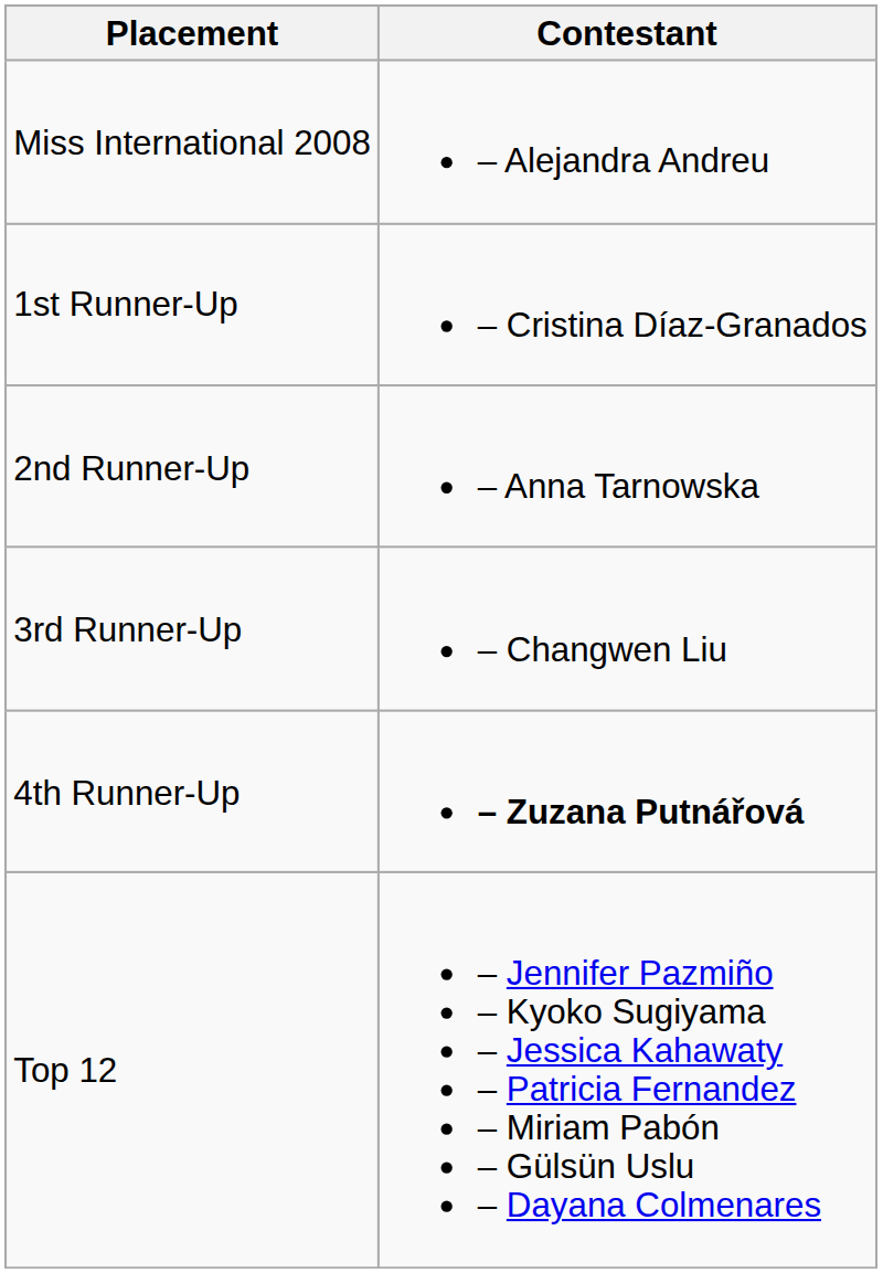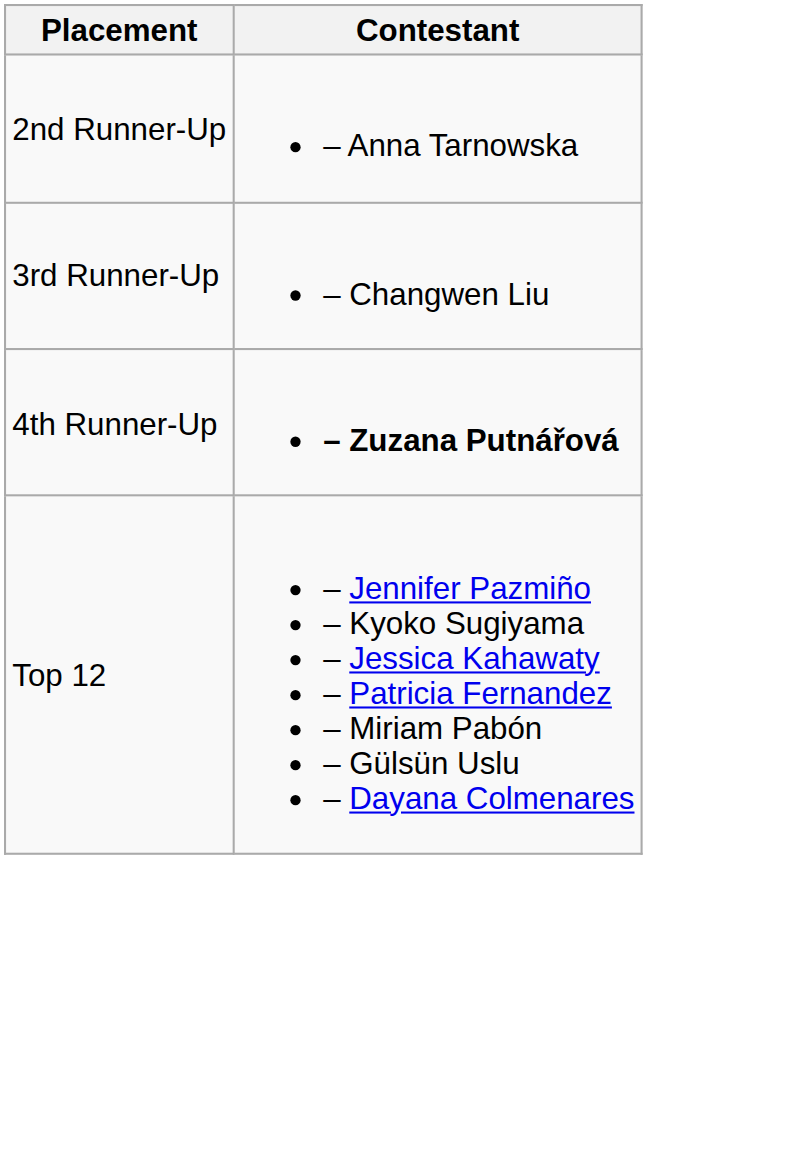- row: Miss International 2008 | – Alejandra Andreu
- row: 1st Runner-Up | – Cristina Díaz-Granados
